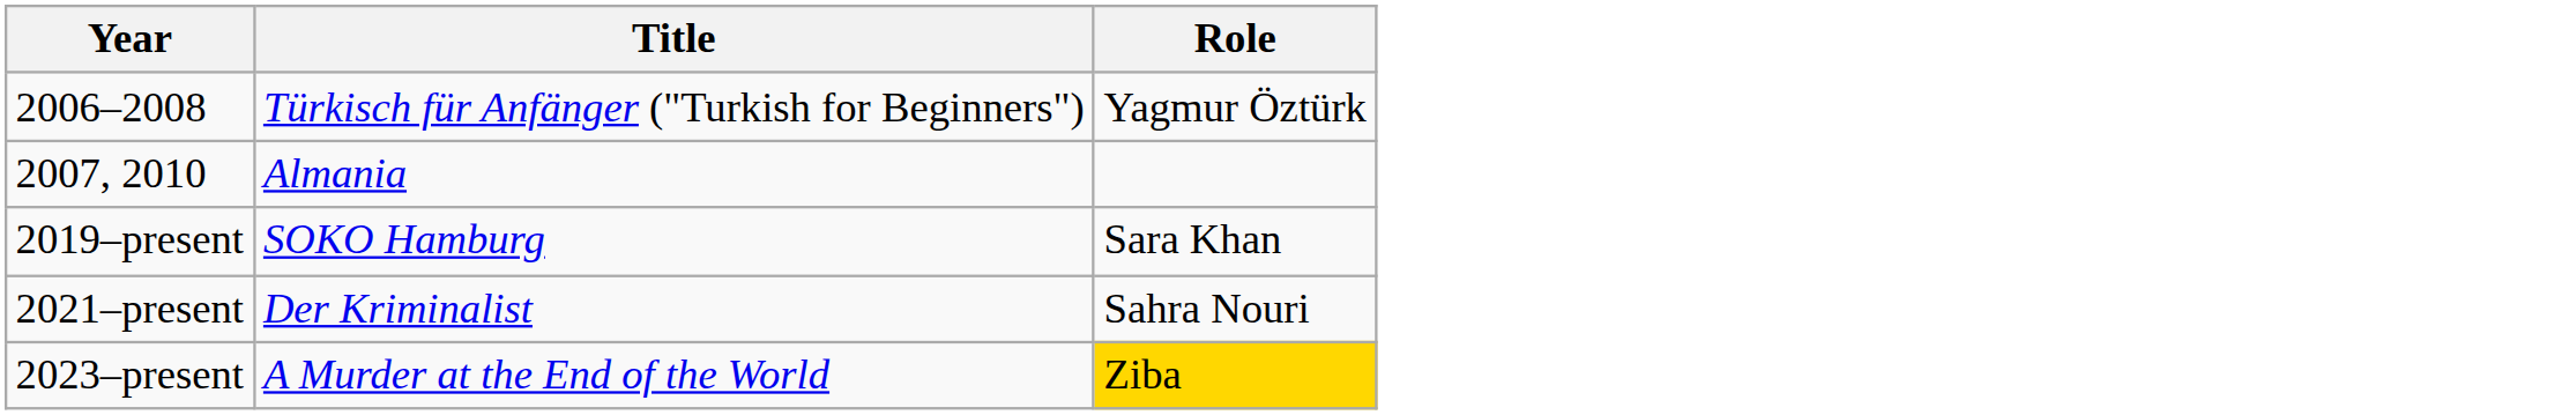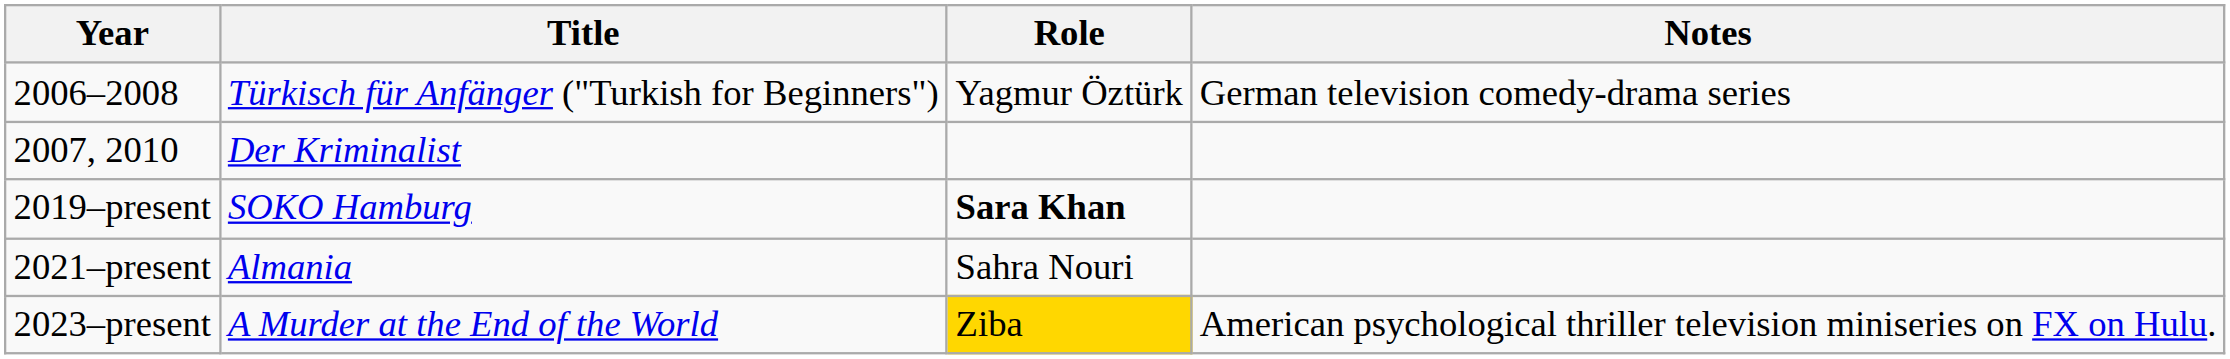+ column: Notes | German television comedy-drama series | American psychological thriller television miniseries on FX on Hulu.
2007, 2010 | Title: Almania -> Der Kriminalist
2019–present | Role: normal -> bold
2021–present | Title: Der Kriminalist -> Almania
